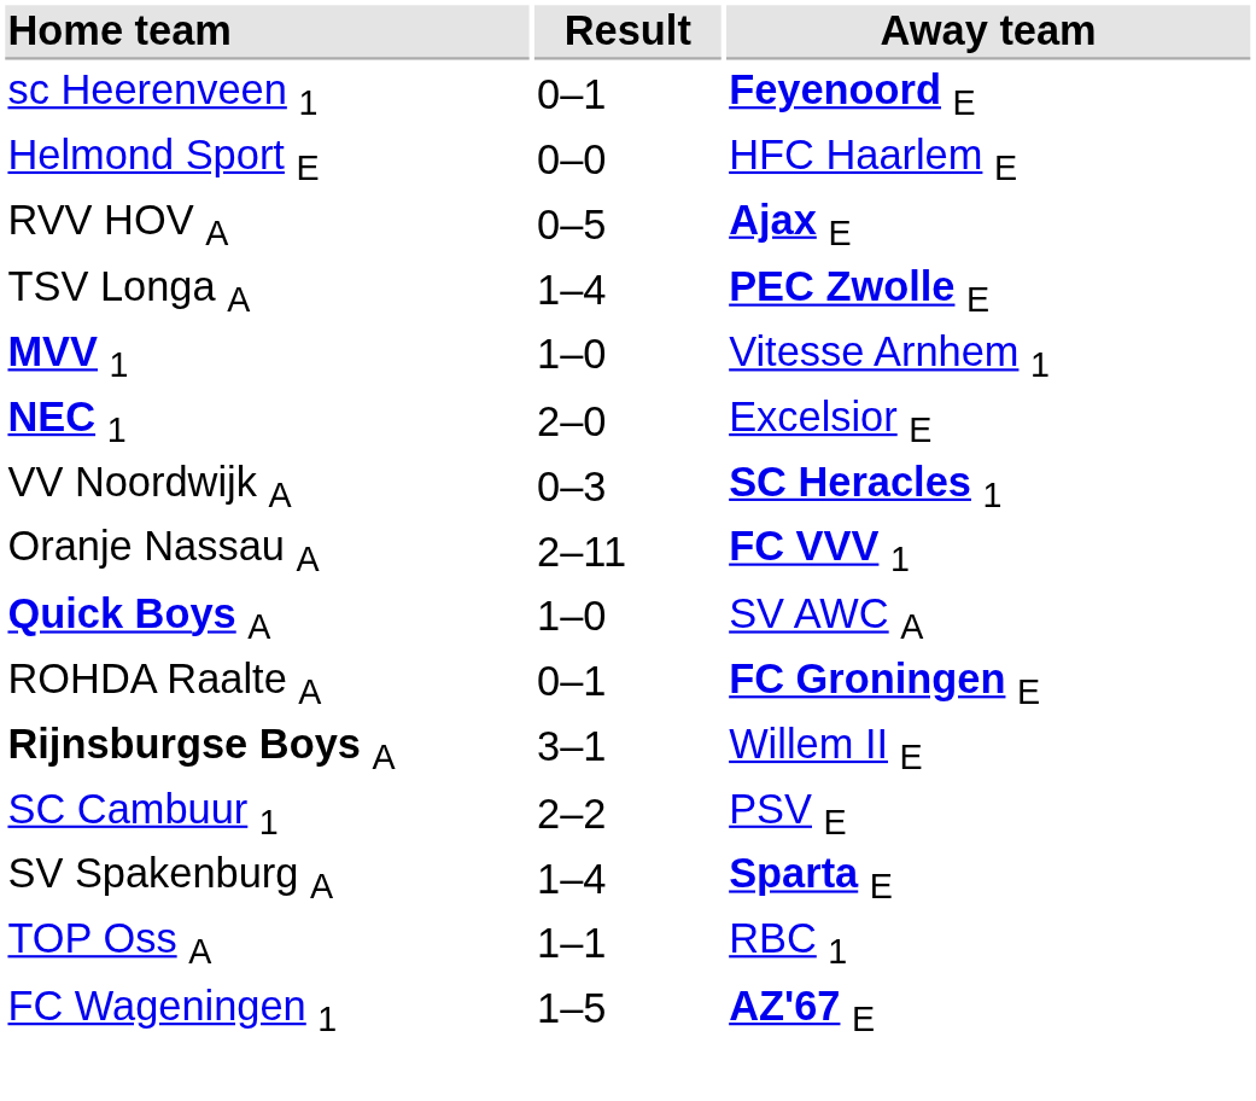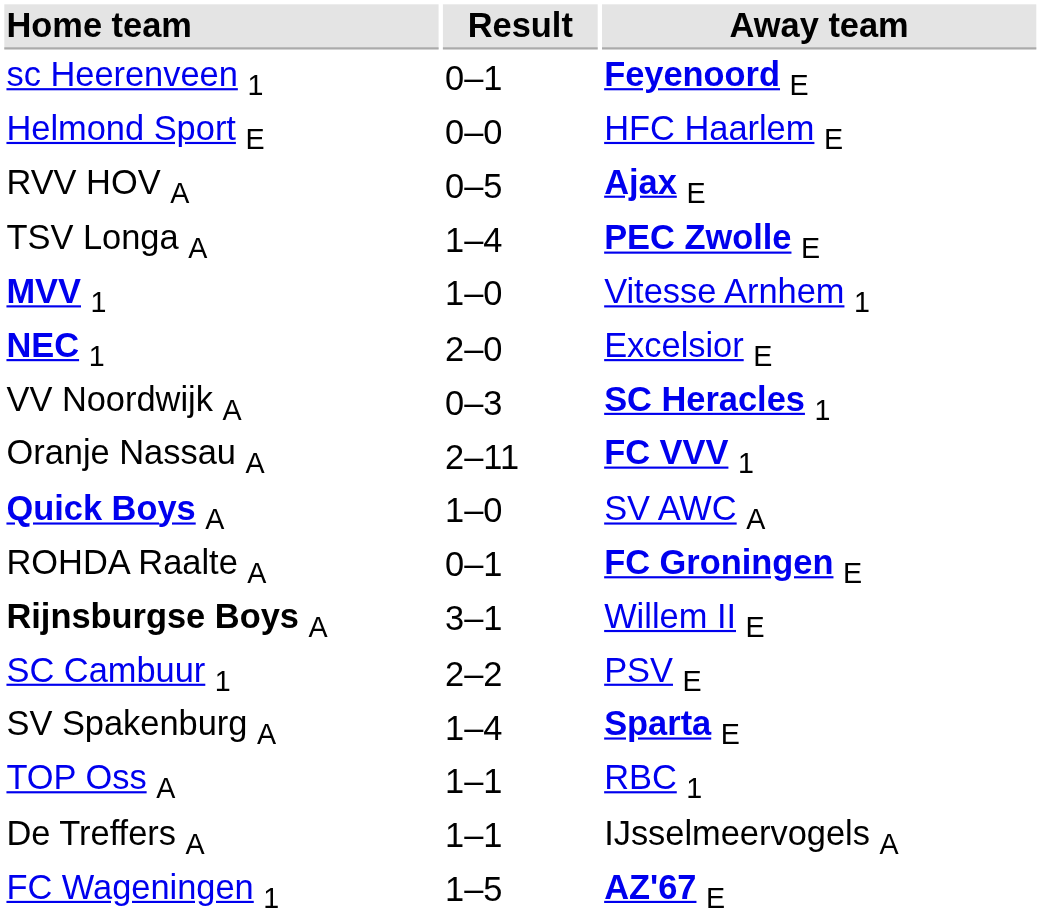+ row: De Treffers A | 1–1 | IJsselmeervogels A
